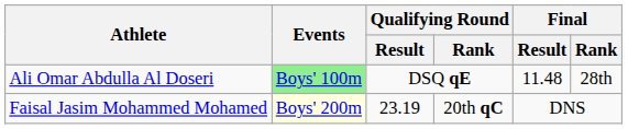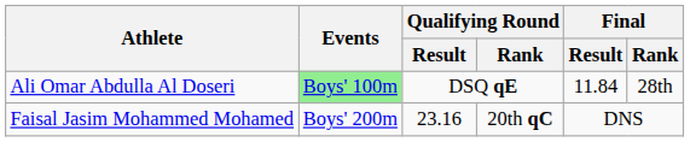Ali Omar Abdulla Al Doseri | Final / Result: 11.48 -> 11.84
Faisal Jasim Mohammed Mohamed | Events: lightyellow background -> no background
Faisal Jasim Mohammed Mohamed | Qualifying Round / Result: 23.19 -> 23.16
